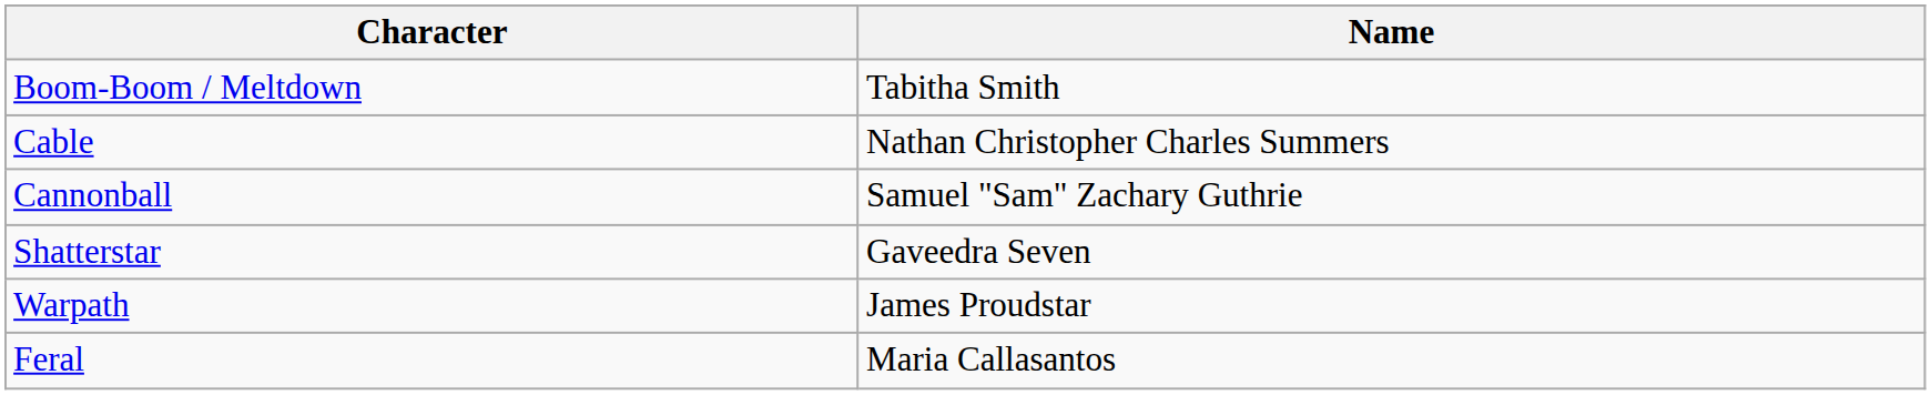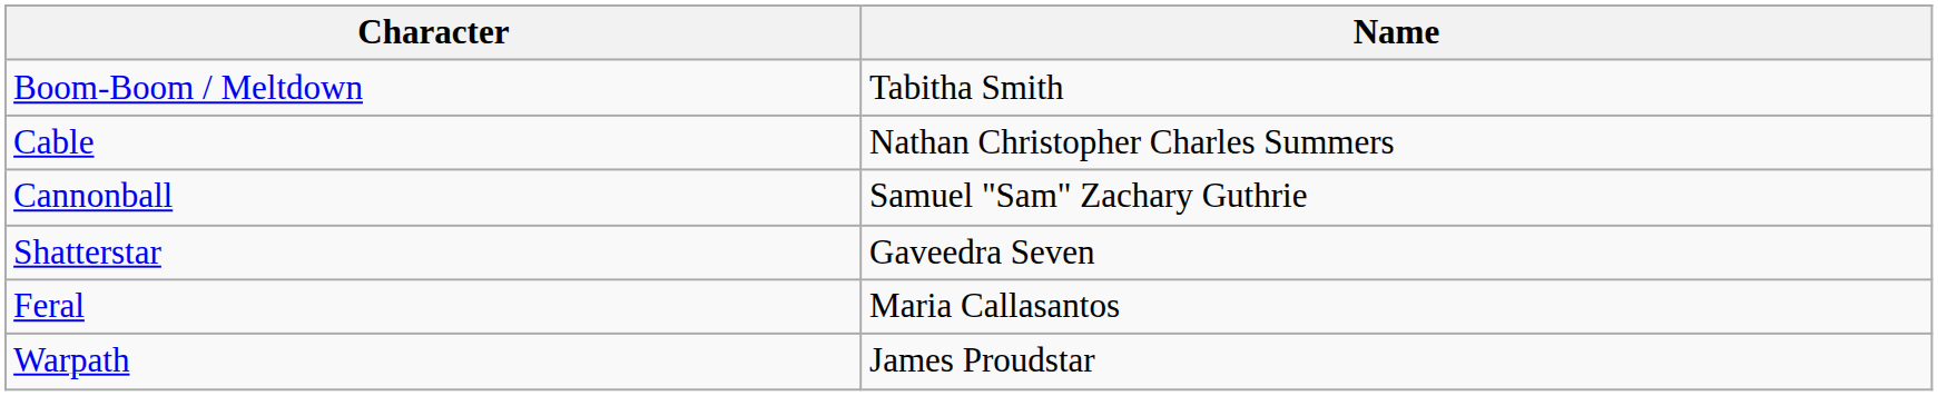rows swapped: Feral <-> Warpath
